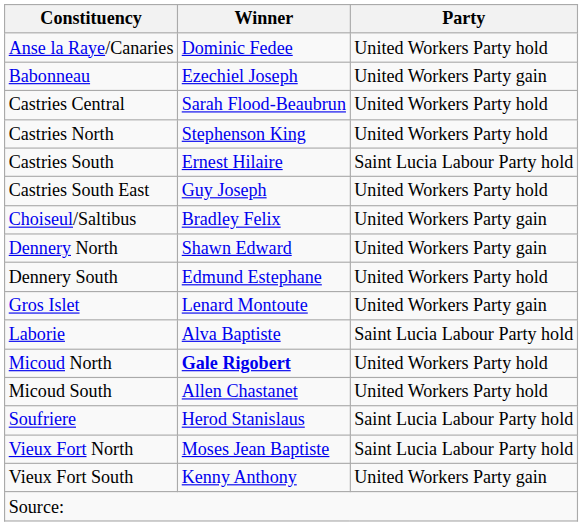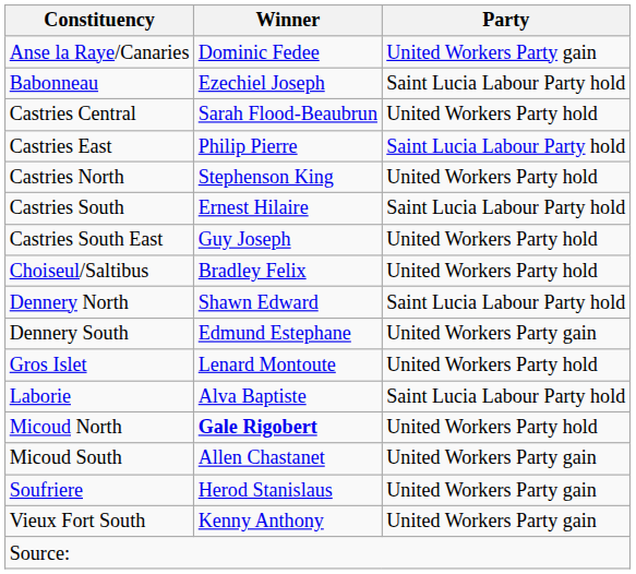Anse la Raye/Canaries | Party: United Workers Party hold -> United Workers Party gain
Babonneau | Party: United Workers Party gain -> Saint Lucia Labour Party hold
+ row: Castries East | Philip Pierre | Saint Lucia Labour Party hold
Choiseul/Saltibus | Party: United Workers Party gain -> United Workers Party hold
Dennery North | Party: United Workers Party gain -> Saint Lucia Labour Party hold
Dennery South | Party: United Workers Party hold -> United Workers Party gain
Gros Islet | Party: United Workers Party gain -> United Workers Party hold
Micoud South | Party: United Workers Party hold -> United Workers Party gain
Soufriere | Party: Saint Lucia Labour Party hold -> United Workers Party gain
- row: Vieux Fort North | Moses Jean Baptiste | Saint Lucia Labour Party hold
